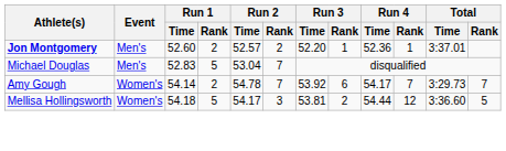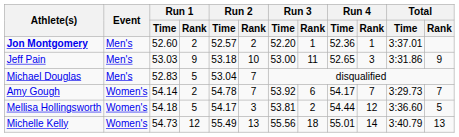+ row: Jeff Pain | Men's | 53.03 | 9 | 53.18 | 10 | 53.00 | 11 | 52.65 | 3 | 3:31.86 | 9
+ row: Michelle Kelly | Women's | 54.73 | 12 | 55.49 | 13 | 55.56 | 18 | 55.01 | 14 | 3:40.79 | 13
